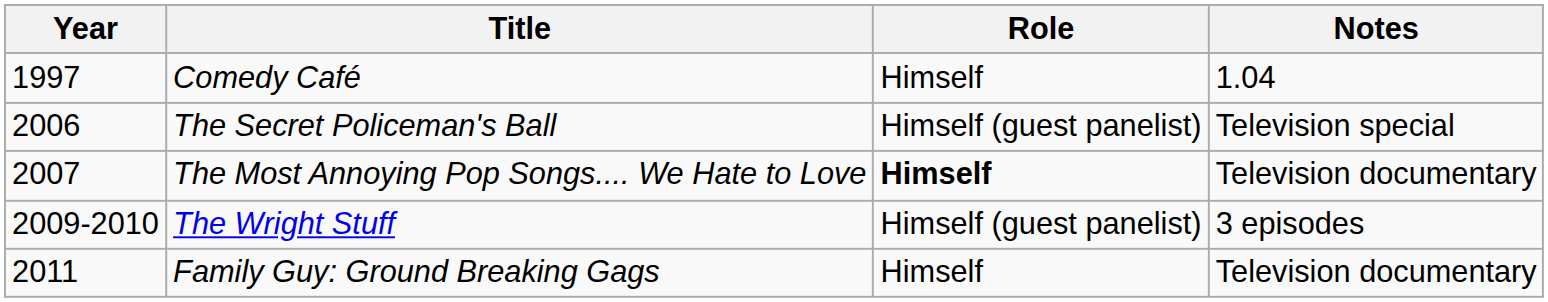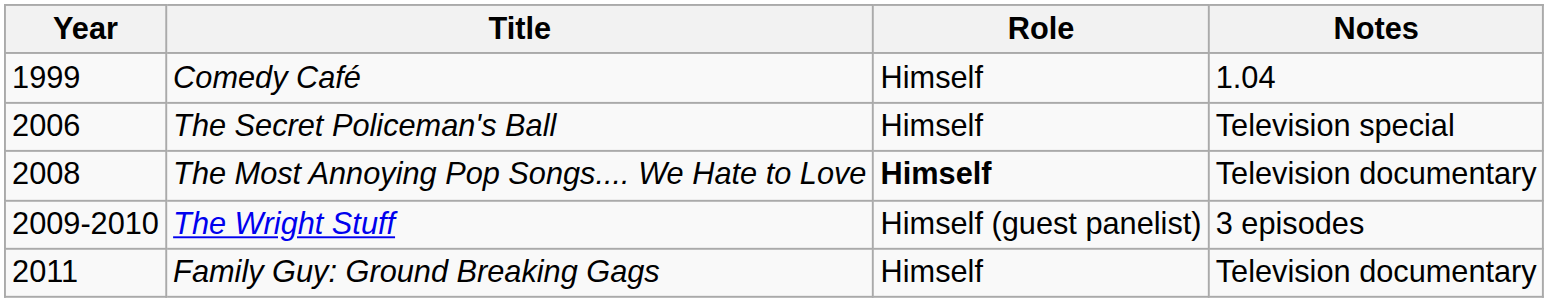Comedy Café | Year: 1997 -> 1999
The Secret Policeman's Ball | Role: Himself (guest panelist) -> Himself
The Most Annoying Pop Songs.... We Hate to Love | Year: 2007 -> 2008
